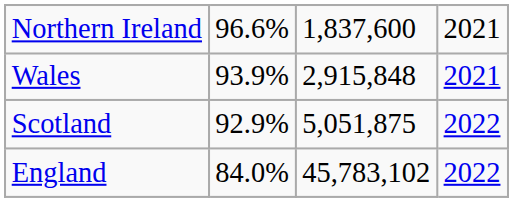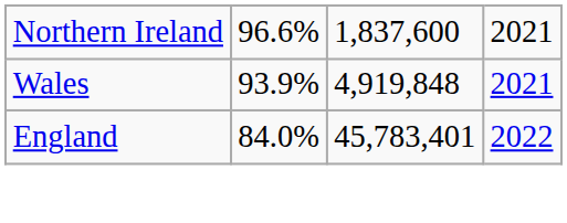Wales | column 3: 2,915,848 -> 4,919,848
- row: Scotland | 92.9% | 5,051,875 | 2022
England | column 3: 45,783,102 -> 45,783,401
